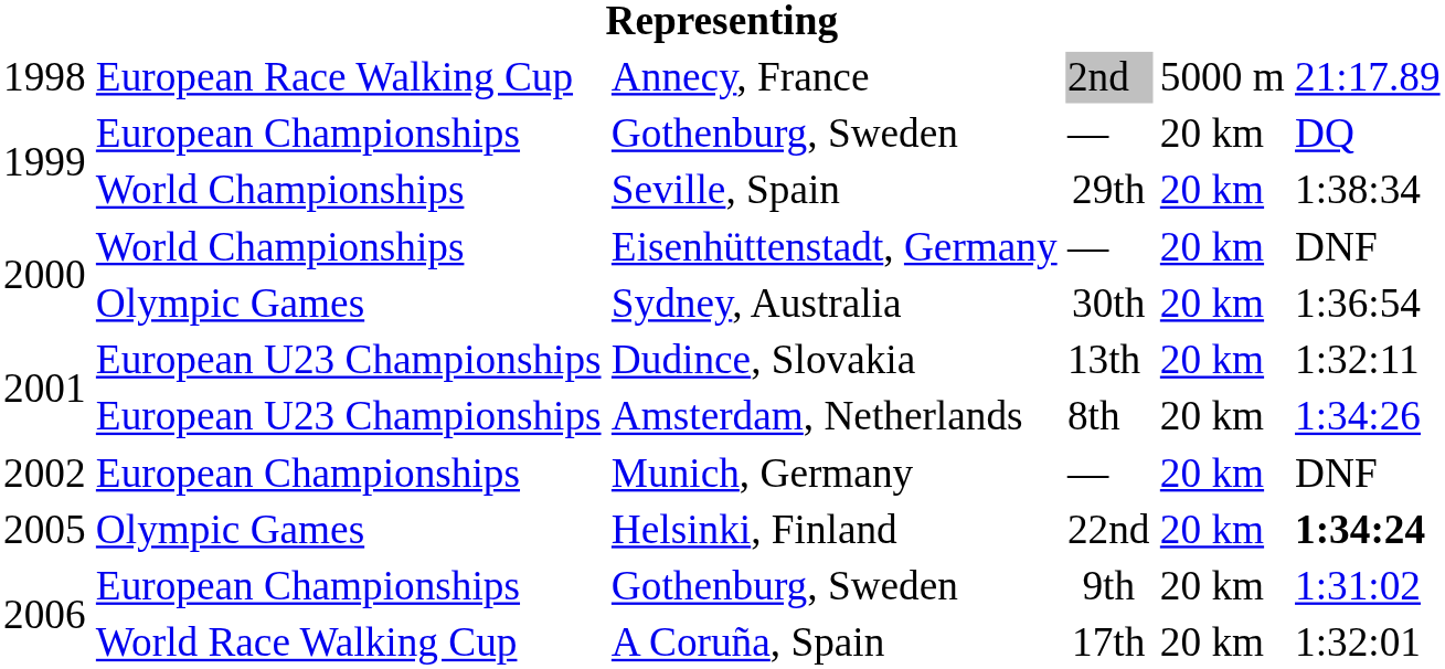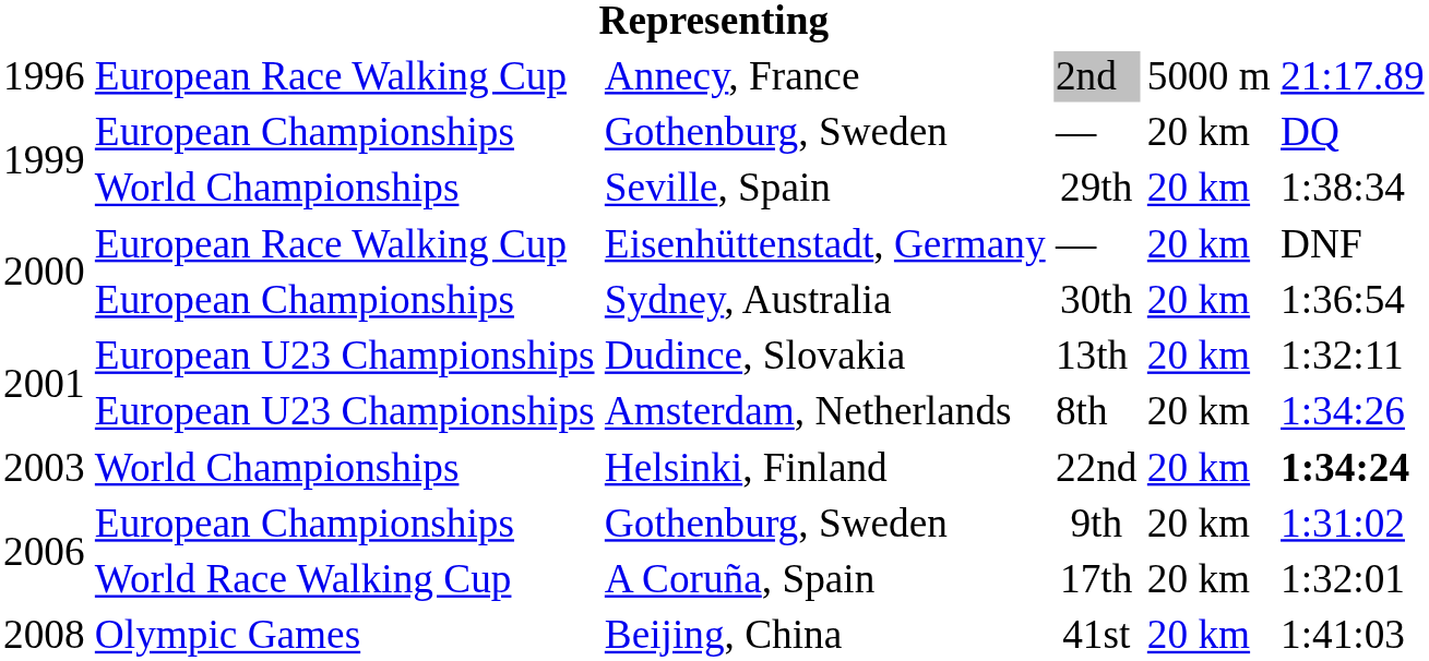Annecy, France | column 1: 1998 -> 1996
Eisenhüttenstadt, Germany | column 2: World Championships -> European Race Walking Cup
Sydney, Australia | column 2: Olympic Games -> European Championships
- row: 2002 | European Championships | Munich, Germany | — | 20 km | DNF
Helsinki, Finland | column 1: 2005 -> 2003
Helsinki, Finland | column 2: Olympic Games -> World Championships
+ row: 2008 | Olympic Games | Beijing, China | 41st | 20 km | 1:41:03
